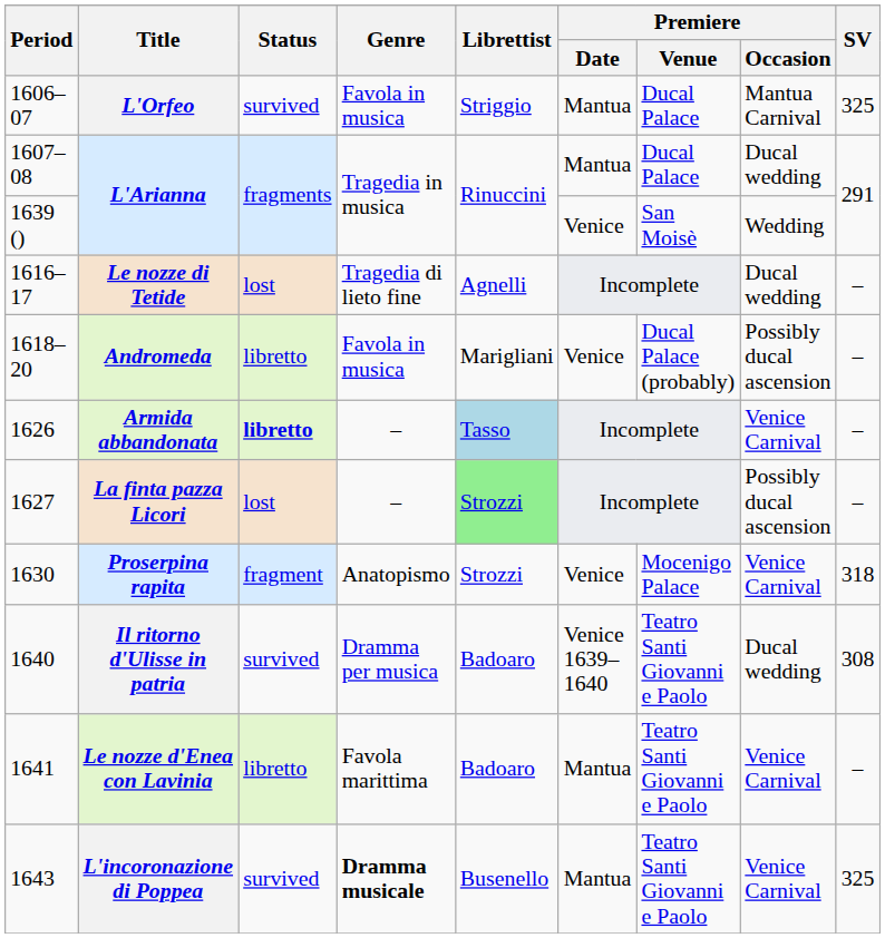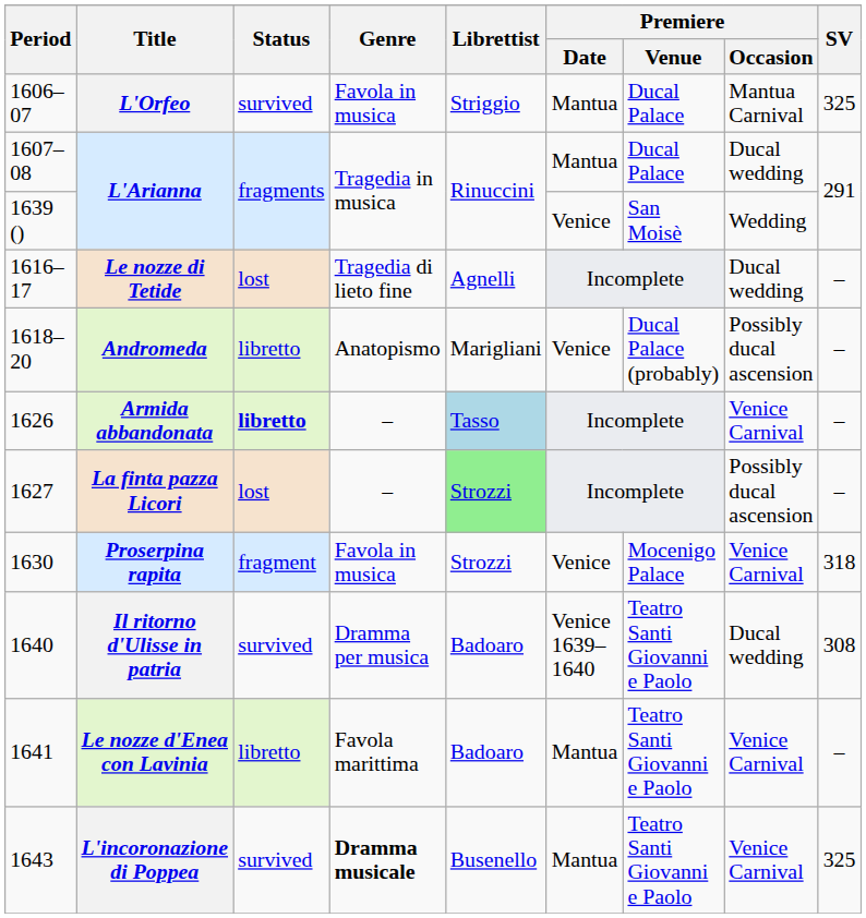Andromeda | Genre: Favola in musica -> Anatopismo
Proserpina rapita | Genre: Anatopismo -> Favola in musica
